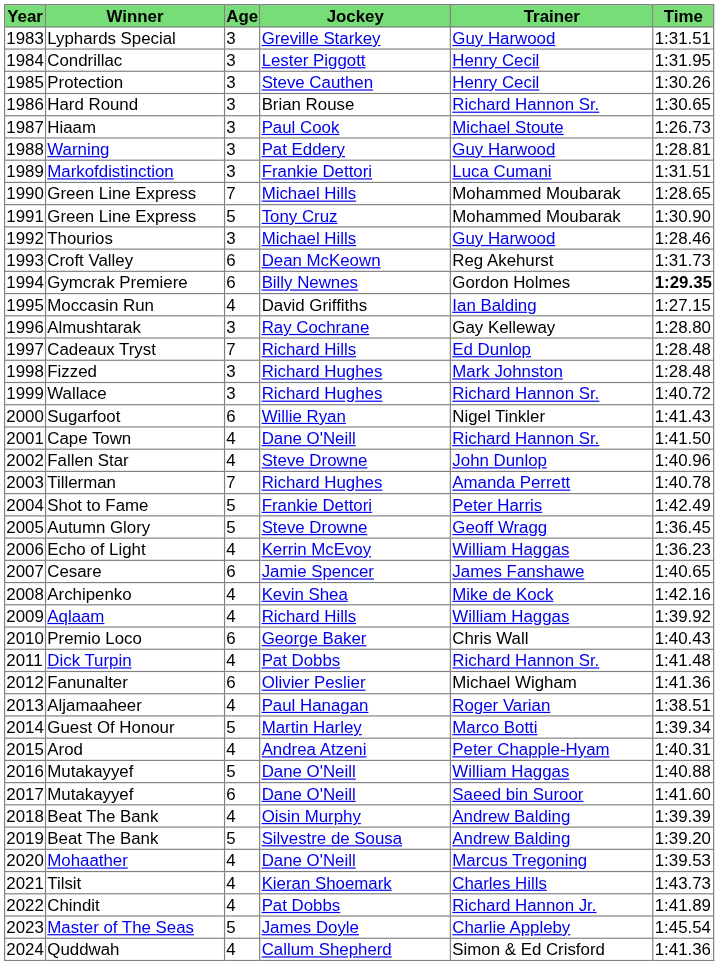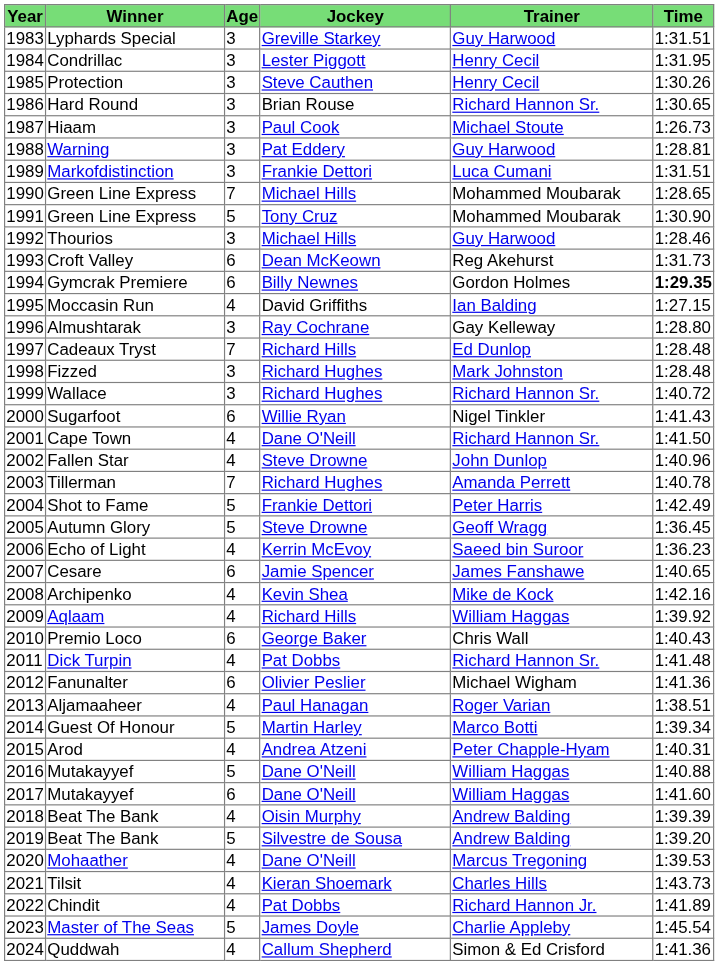Echo of Light | Trainer: William Haggas -> Saeed bin Suroor
2017 / Mutakayyef | Trainer: Saeed bin Suroor -> William Haggas
